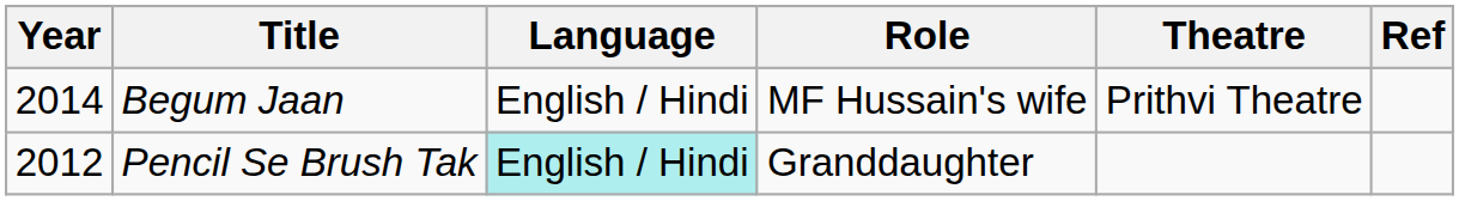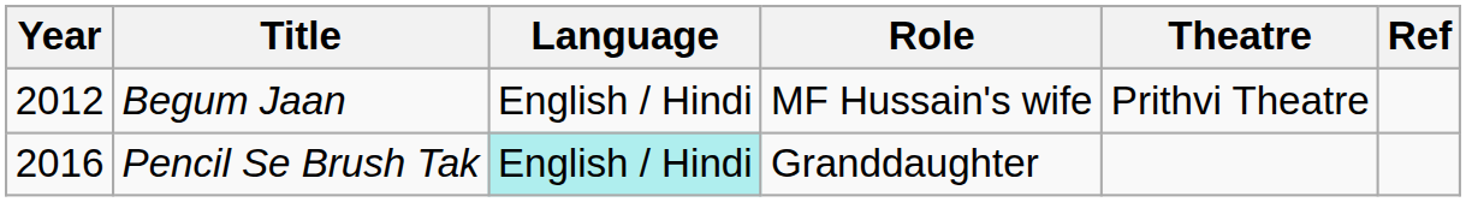Begum Jaan | Year: 2014 -> 2012
Pencil Se Brush Tak | Year: 2012 -> 2016
